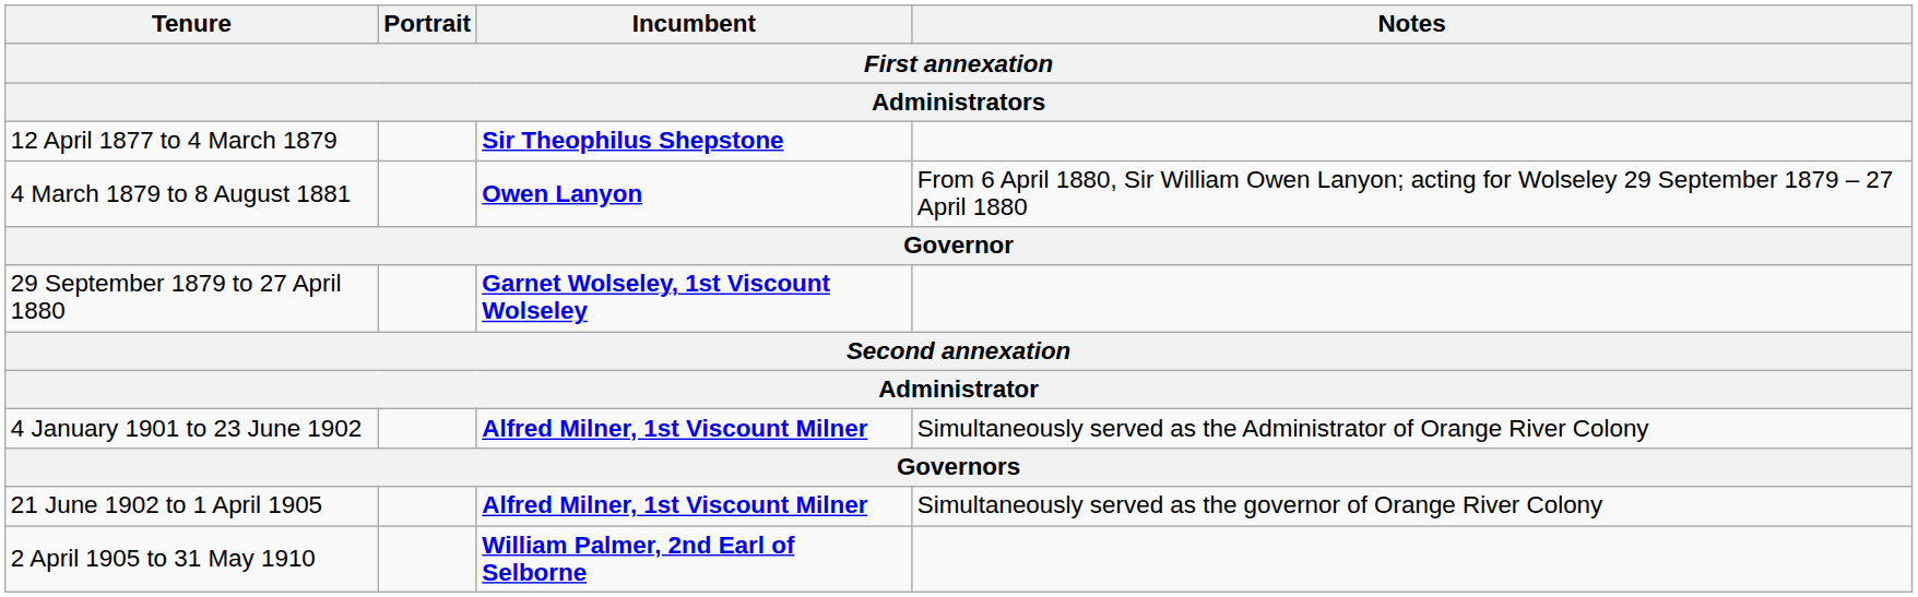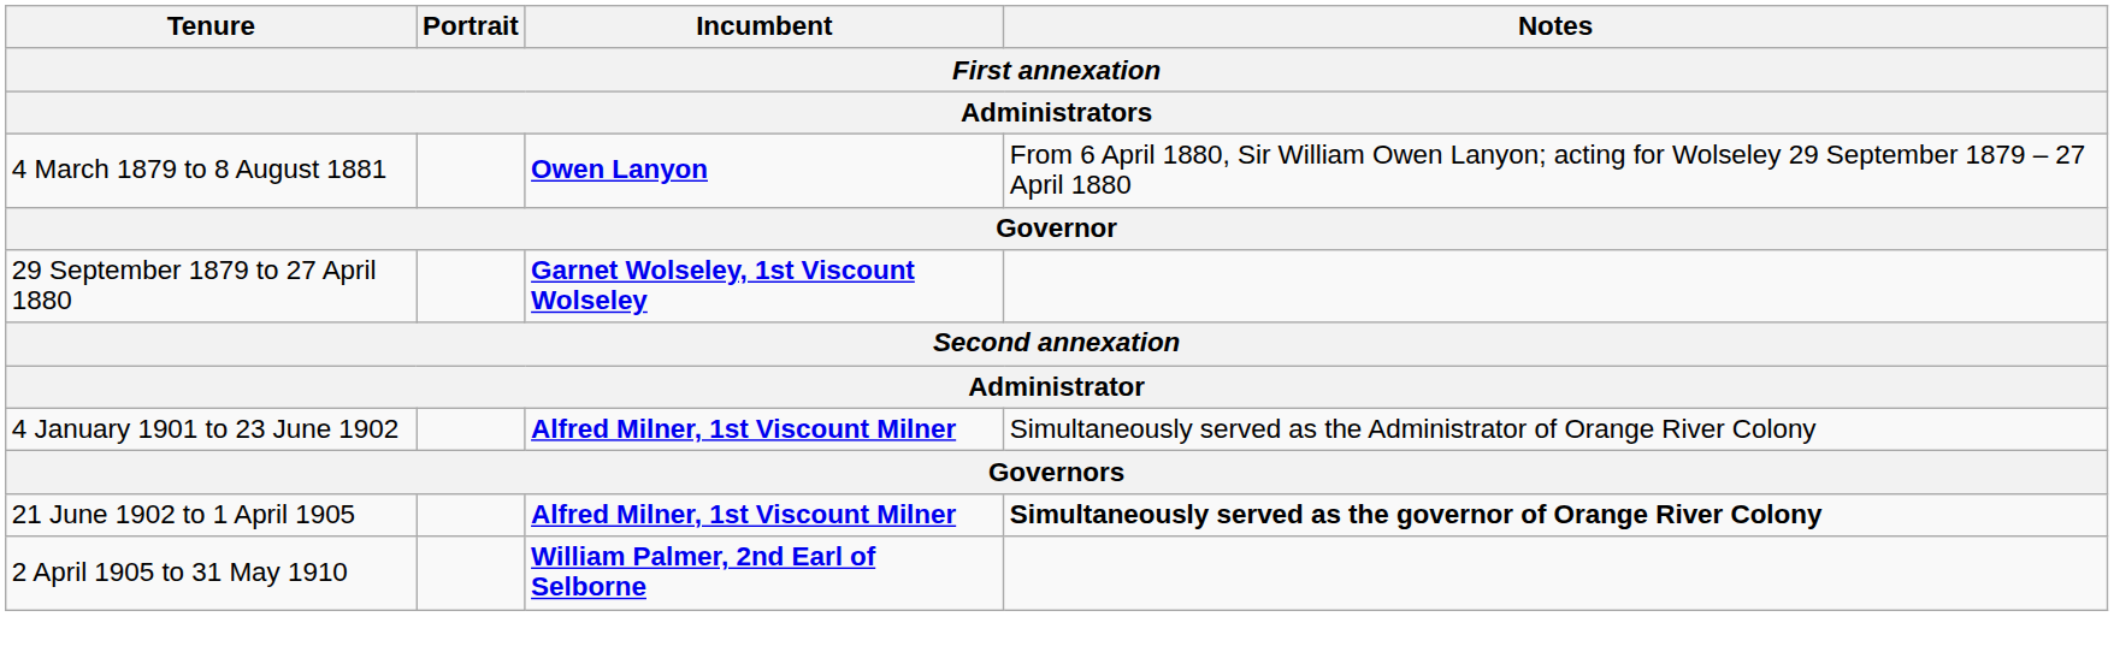- row: 12 April 1877 to 4 March 1879 | Sir Theophilus Shepstone
21 June 1902 to 1 April 1905 | Notes: normal -> bold
